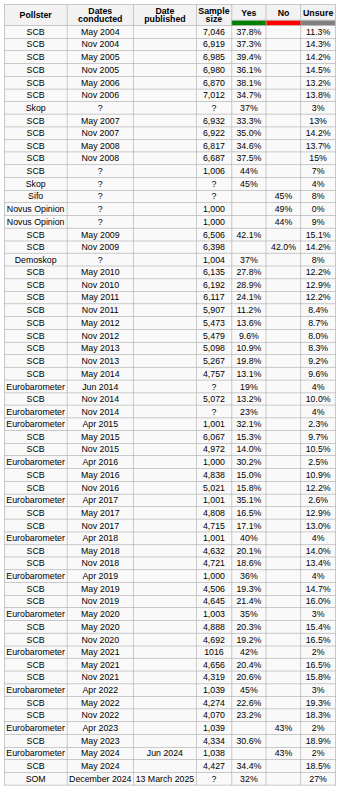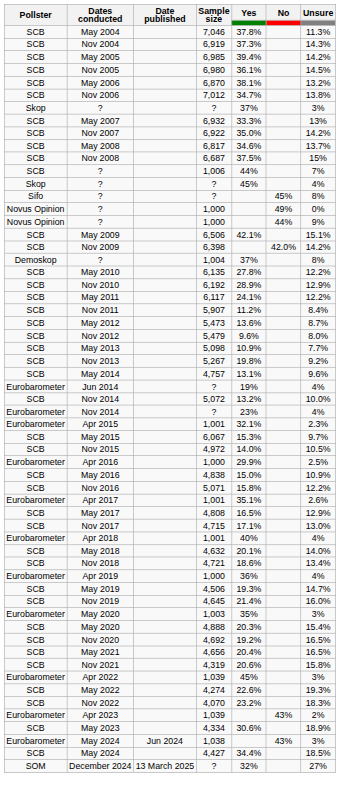May 2013 | Unsure: 8.3% -> 7.7%
Apr 2016 | Yes: 30.2% -> 29.9%
Nov 2016 | Sample size: 5,021 -> 5,071
- row: Eurobarometer | May 2021 | 1016 | 42% | 2%
Eurobarometer / May 2024 | Unsure: 2% -> 3%
